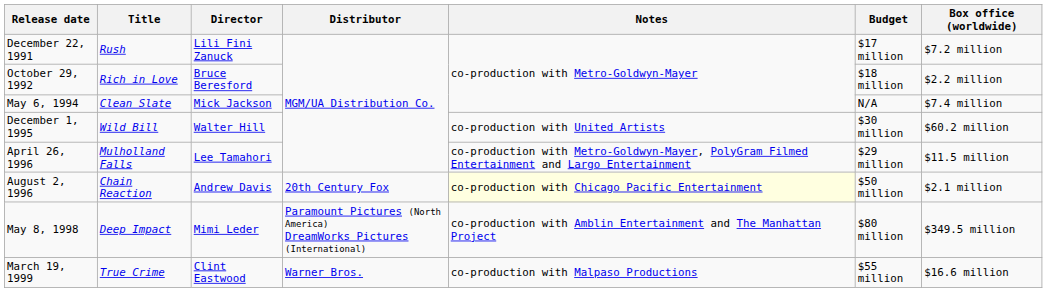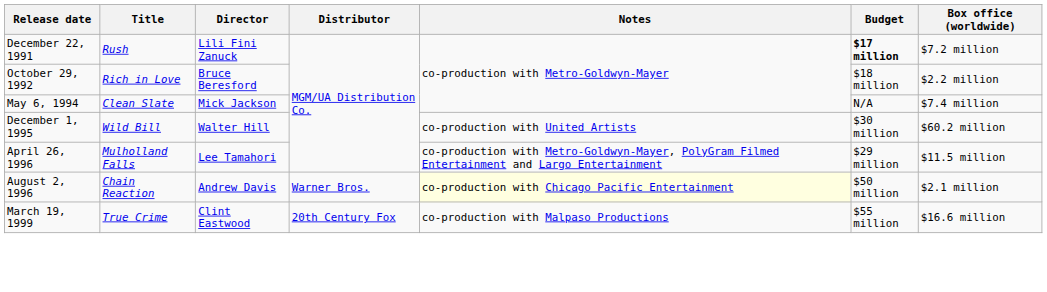December 22, 1991 | Budget: normal -> bold
August 2, 1996 | Distributor: 20th Century Fox -> Warner Bros.
- row: May 8, 1998 | Deep Impact | Mimi Leder | Paramount Pictures (North America) DreamWorks Pictures (International) | co-production with Amblin Entertainment and The Manhattan Project | $80 million | $349.5 million
March 19, 1999 | Distributor: Warner Bros. -> 20th Century Fox
